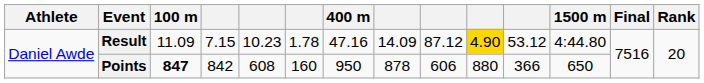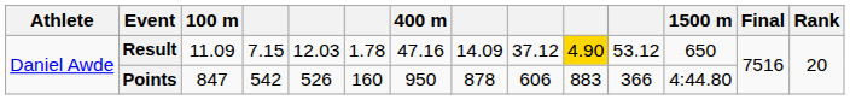Result | column 5: 10.23 -> 12.03
Result | column 9: 87.12 -> 37.12
Result | 1500 m: 4:44.80 -> 650
Points | 100 m: bold -> normal
Points | column 4: 842 -> 542
Points | column 5: 608 -> 526
Points | column 10: 880 -> 883
Points | 1500 m: 650 -> 4:44.80
